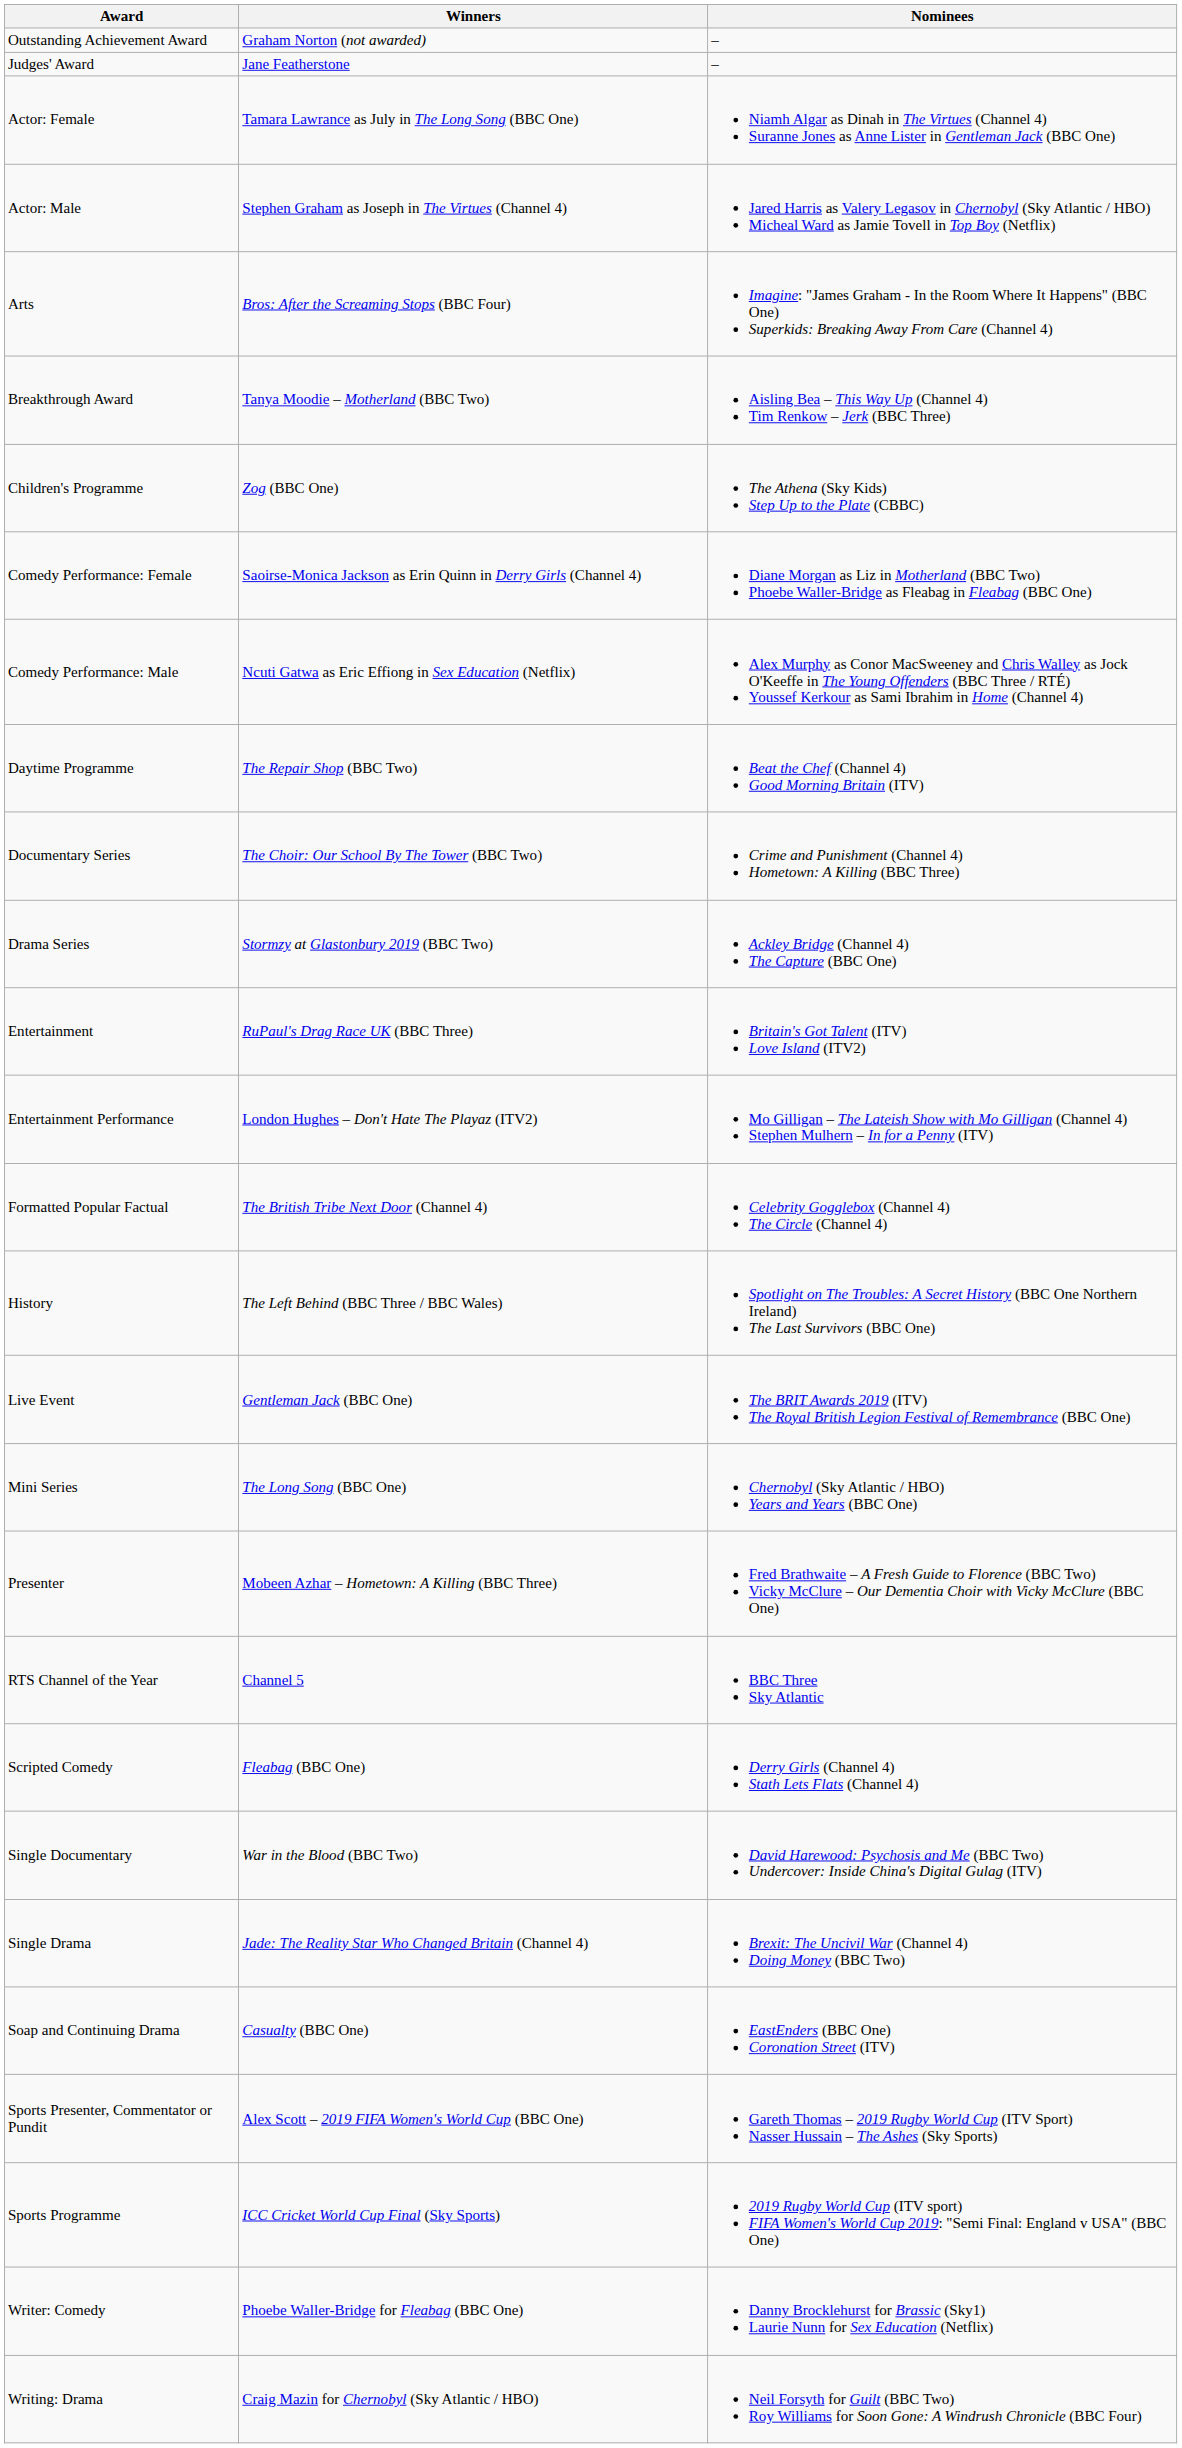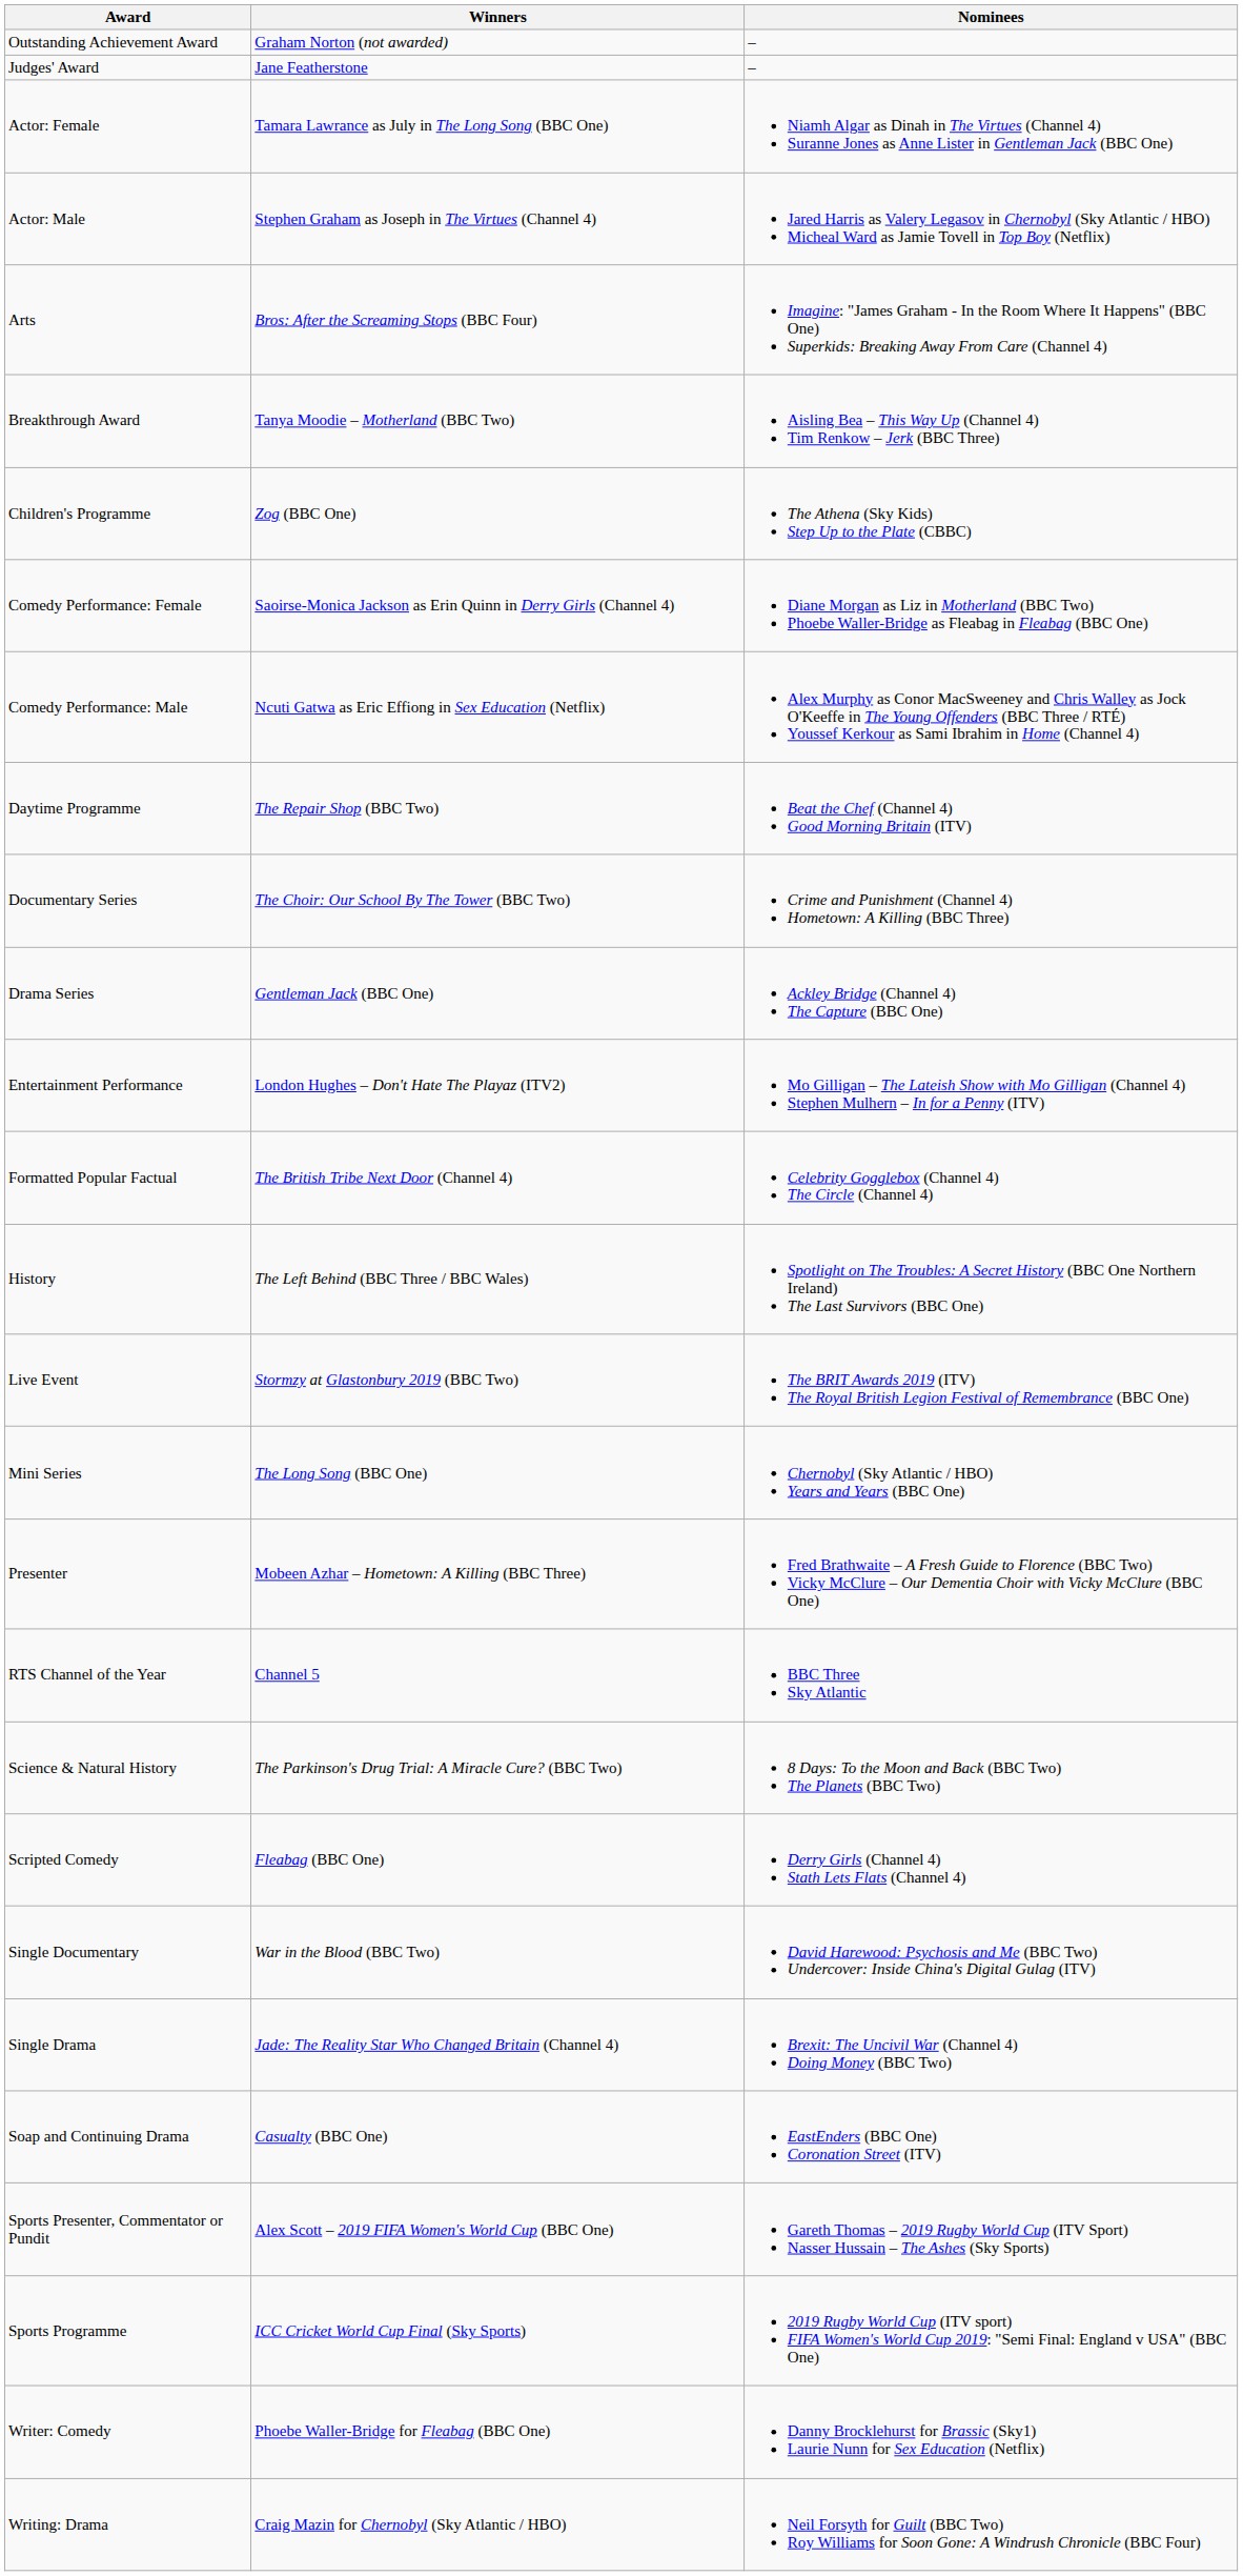Drama Series | Winners: Stormzy at Glastonbury 2019 (BBC Two) -> Gentleman Jack (BBC One)
- row: Entertainment | RuPaul's Drag Race UK (BBC Three) | Britain's Got Talent (ITV) Love Island (ITV2)
Live Event | Winners: Gentleman Jack (BBC One) -> Stormzy at Glastonbury 2019 (BBC Two)
+ row: Science & Natural History | The Parkinson's Drug Trial: A Miracle Cure? (BBC Two) | 8 Days: To the Moon and Back (BBC Two) The Planets (BBC Two)
